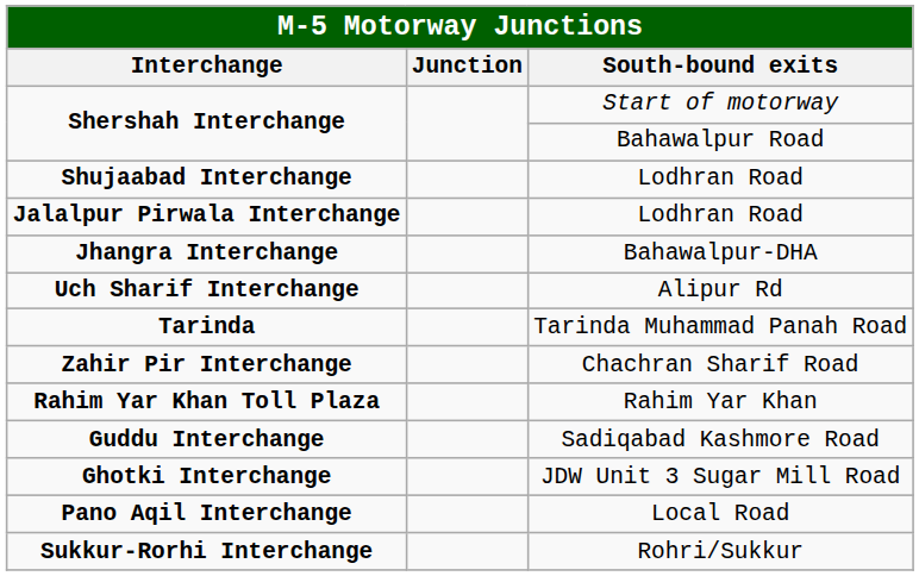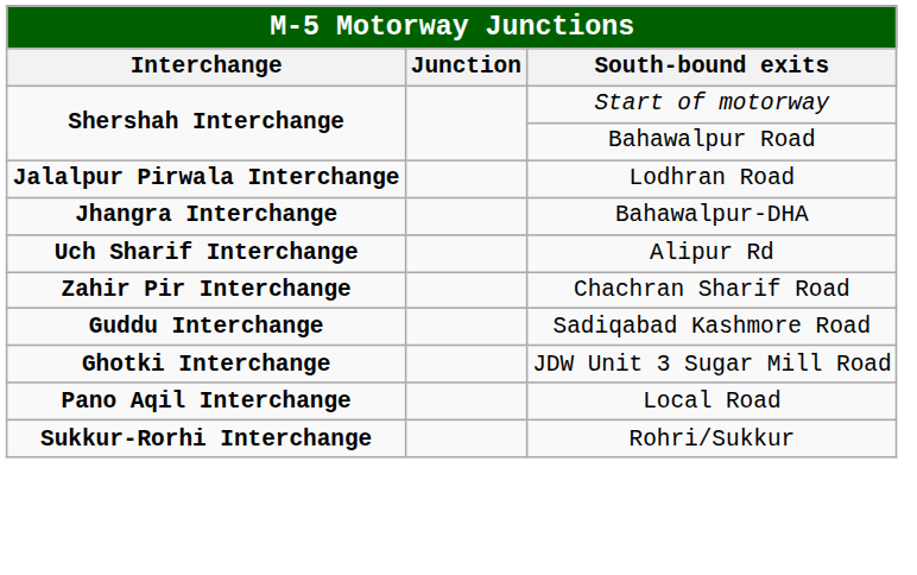- row: Shujaabad Interchange | Lodhran Road
- row: Tarinda | Tarinda Muhammad Panah Road
- row: Rahim Yar Khan Toll Plaza | Rahim Yar Khan
